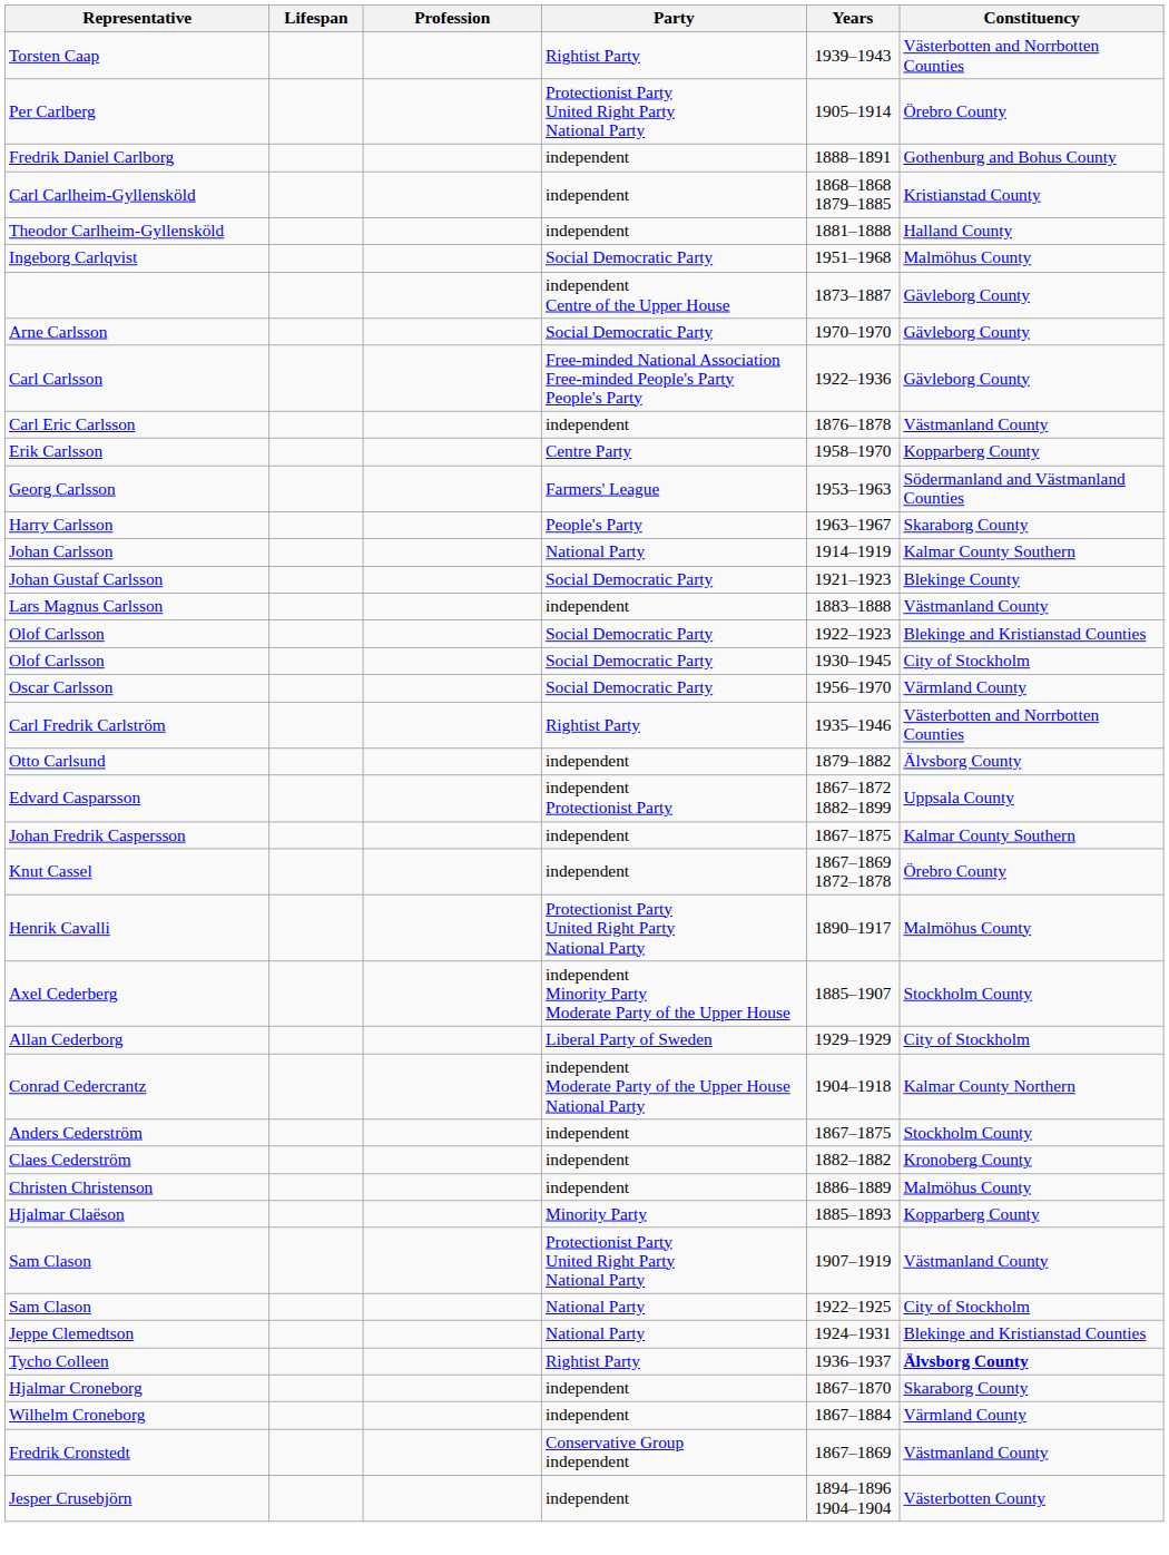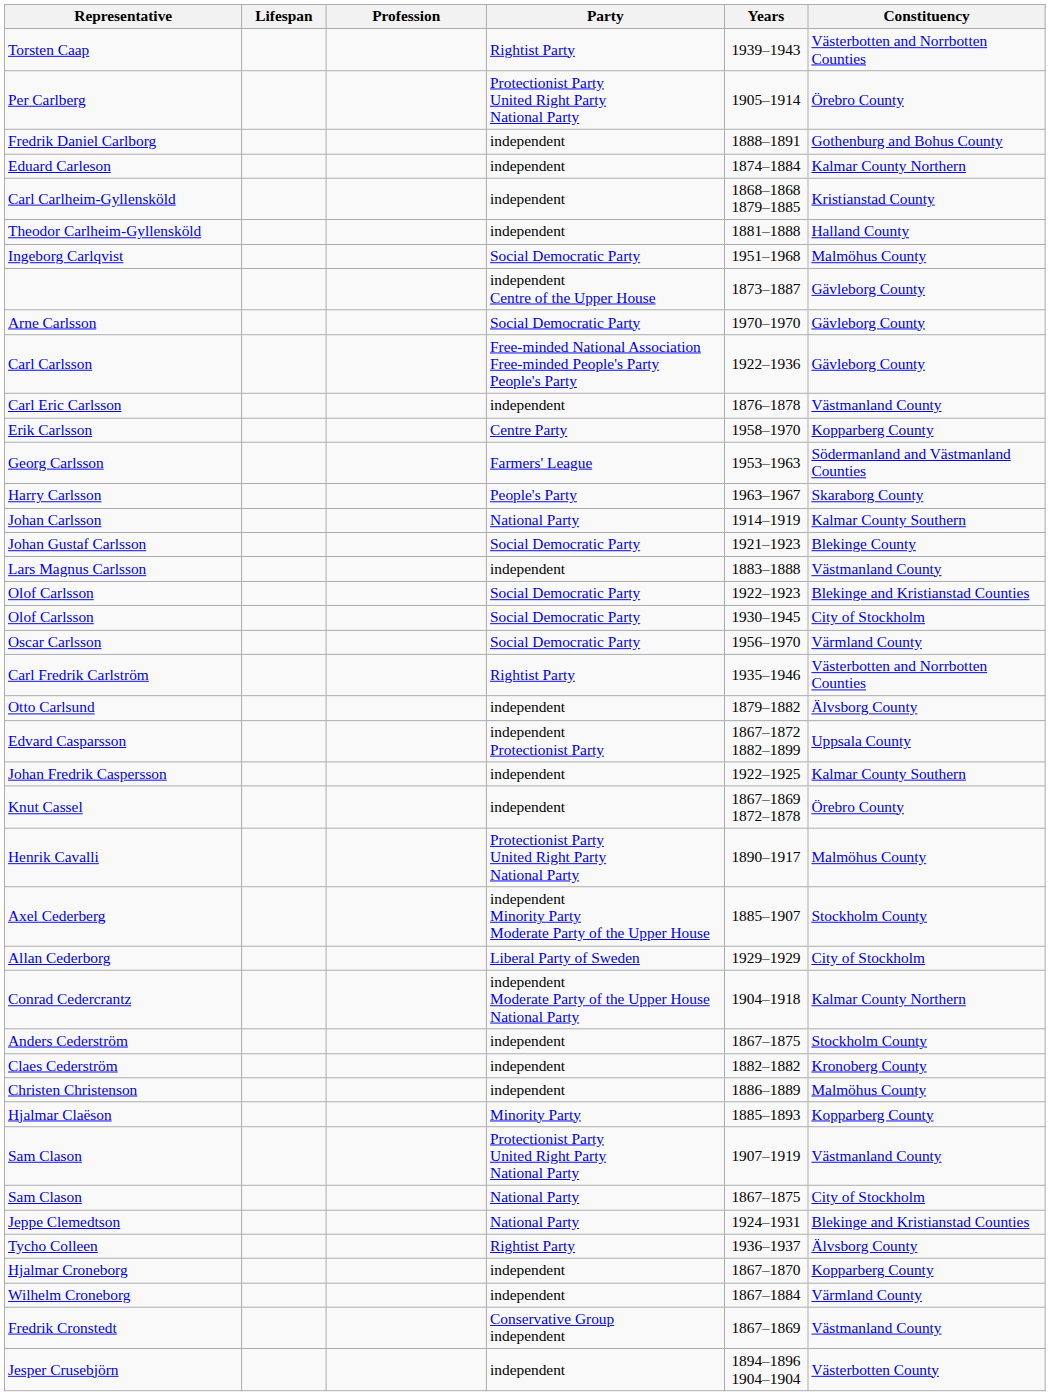+ row: Eduard Carleson | independent | 1874–1884 | Kalmar County Northern
Johan Fredrik Caspersson | Years: 1867–1875 -> 1922–1925
Sam Clason / National Party | Years: 1922–1925 -> 1867–1875
Tycho Colleen | Constituency: bold -> normal
Hjalmar Croneborg | Constituency: Skaraborg County -> Kopparberg County
